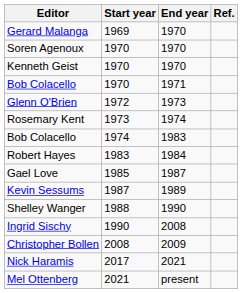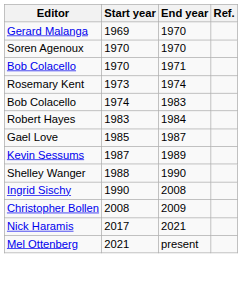- row: Kenneth Geist | 1970 | 1970
- row: Glenn O'Brien | 1972 | 1973
